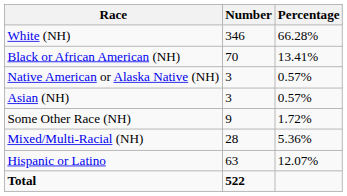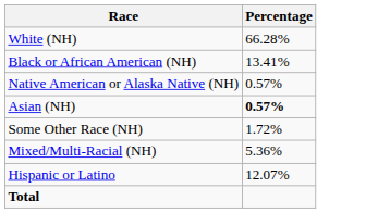- column: Number | 346 | 70 | 3 | 3 | 9 | 28 | 63 | 522
Asian (NH) | Percentage: normal -> bold
